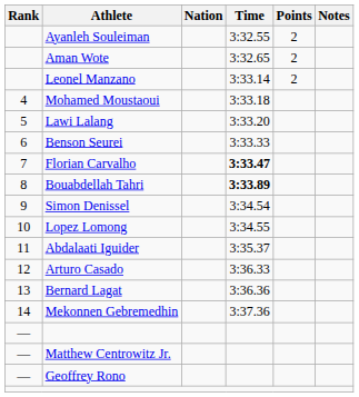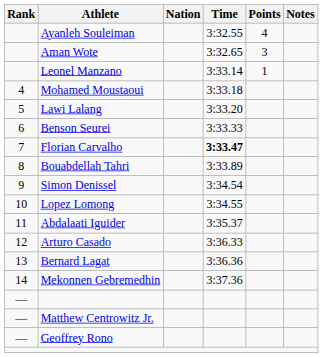Ayanleh Souleiman | Points: 2 -> 4
Aman Wote | Points: 2 -> 3
Leonel Manzano | Points: 2 -> 1
Bouabdellah Tahri | Time: bold -> normal
